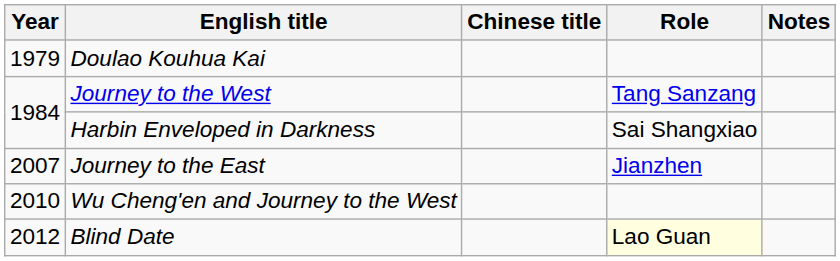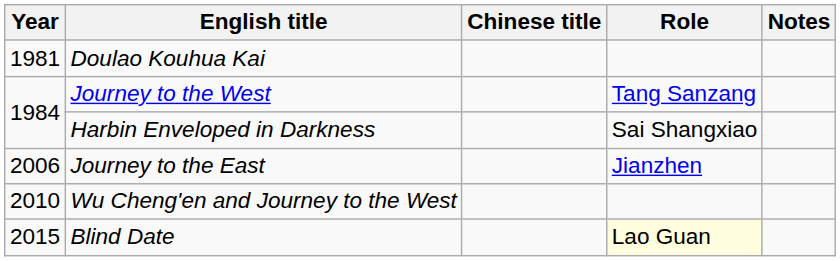Doulao Kouhua Kai | Year: 1979 -> 1981
Journey to the East | Year: 2007 -> 2006
Blind Date | Year: 2012 -> 2015
